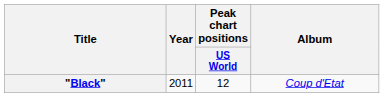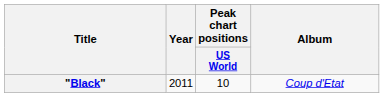"Black" | Peak chart positions / US World: 12 -> 10
